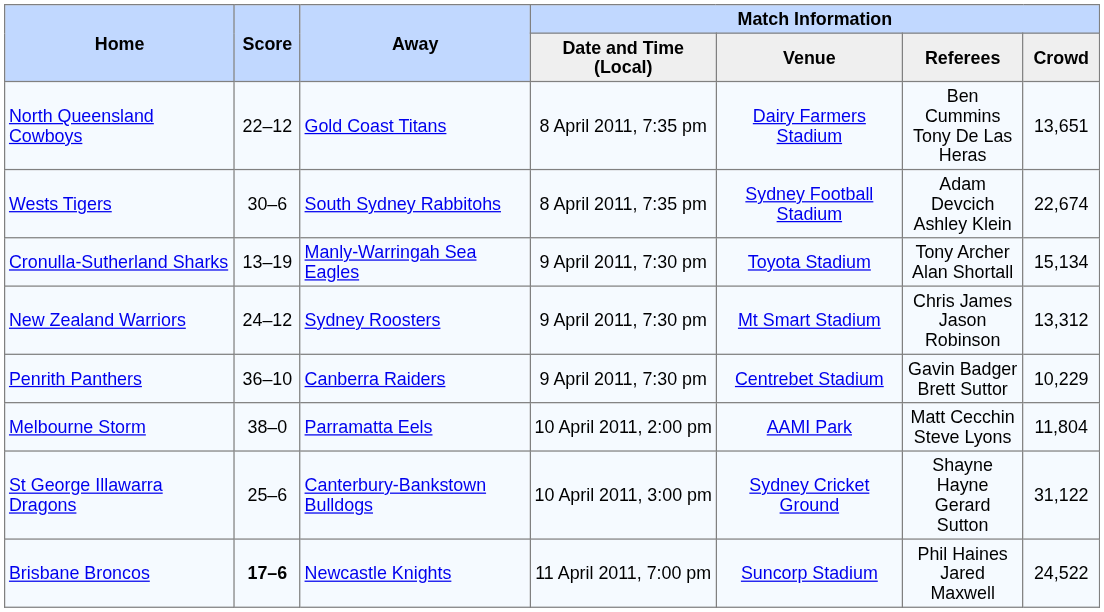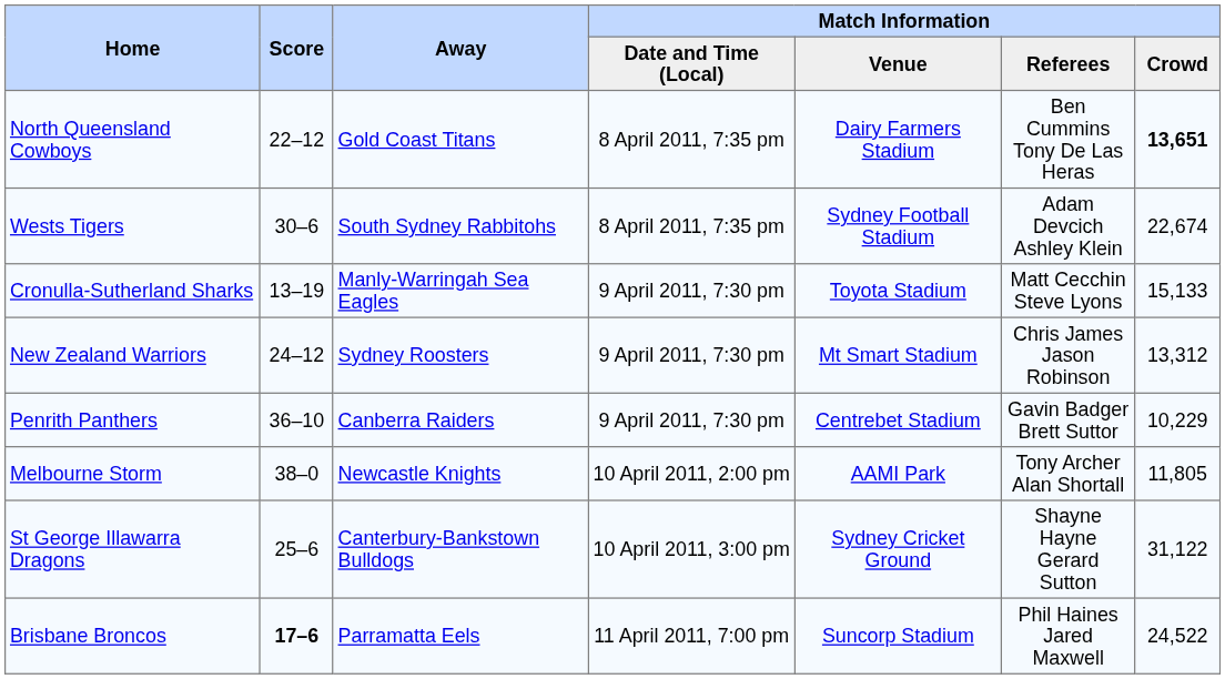North Queensland Cowboys | Match Information / Crowd: normal -> bold
Cronulla-Sutherland Sharks | Match Information / Referees: Tony Archer Alan Shortall -> Matt Cecchin Steve Lyons
Cronulla-Sutherland Sharks | Match Information / Crowd: 15,134 -> 15,133
Melbourne Storm | Away: Parramatta Eels -> Newcastle Knights
Melbourne Storm | Match Information / Referees: Matt Cecchin Steve Lyons -> Tony Archer Alan Shortall
Melbourne Storm | Match Information / Crowd: 11,804 -> 11,805
Brisbane Broncos | Away: Newcastle Knights -> Parramatta Eels
